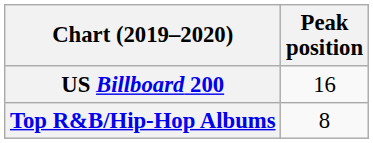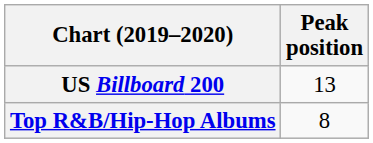US Billboard 200 | Peak position: 16 -> 13
